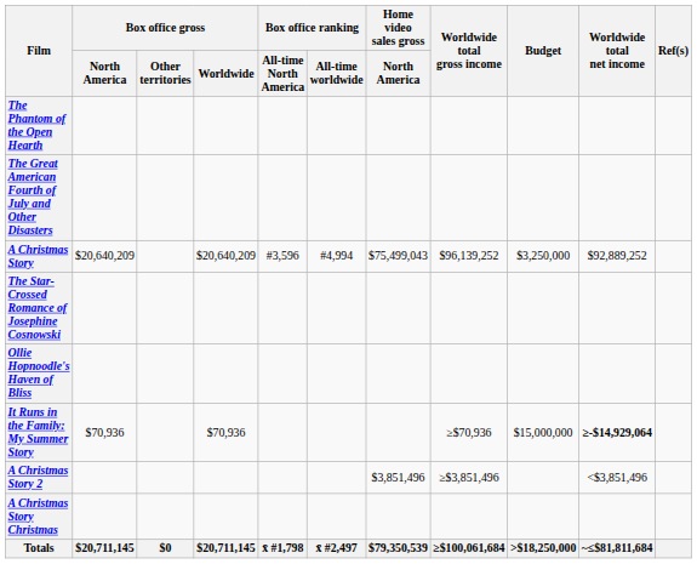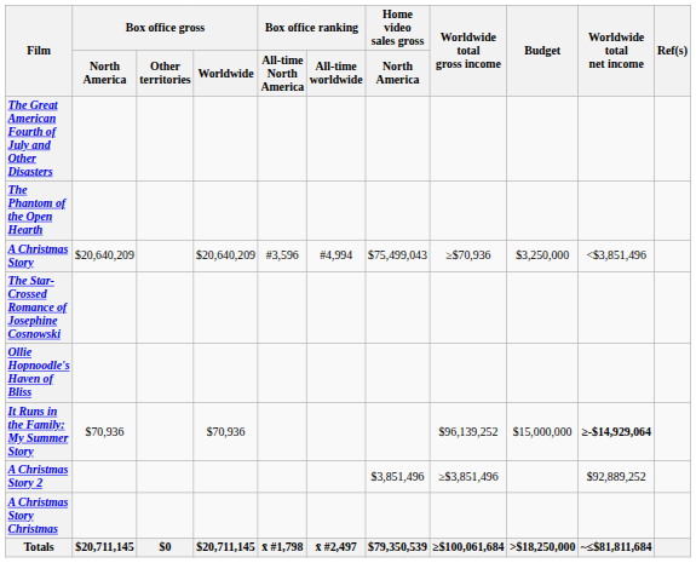rows swapped: The Phantom of the Open Hearth <-> The Great American Fourth of July and Other Disasters
A Christmas Story | Worldwide total gross income: $96,139,252 -> ≥$70,936
A Christmas Story | Worldwide total net income: $92,889,252 -> <$3,851,496
It Runs in the Family: My Summer Story | Worldwide total gross income: ≥$70,936 -> $96,139,252
A Christmas Story 2 | Worldwide total net income: <$3,851,496 -> $92,889,252
